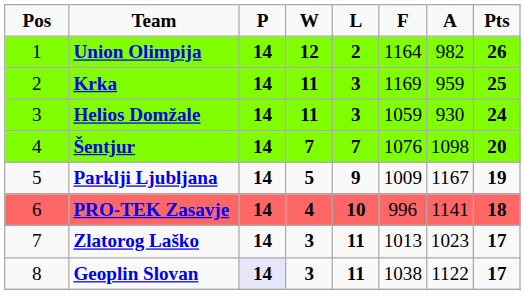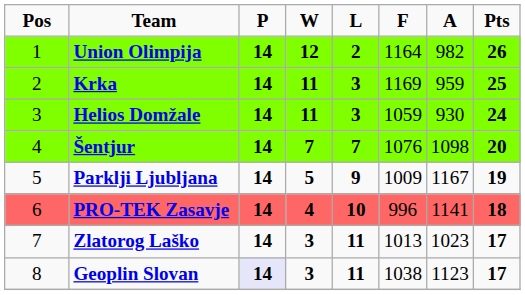Geoplin Slovan | A: 1122 -> 1123
